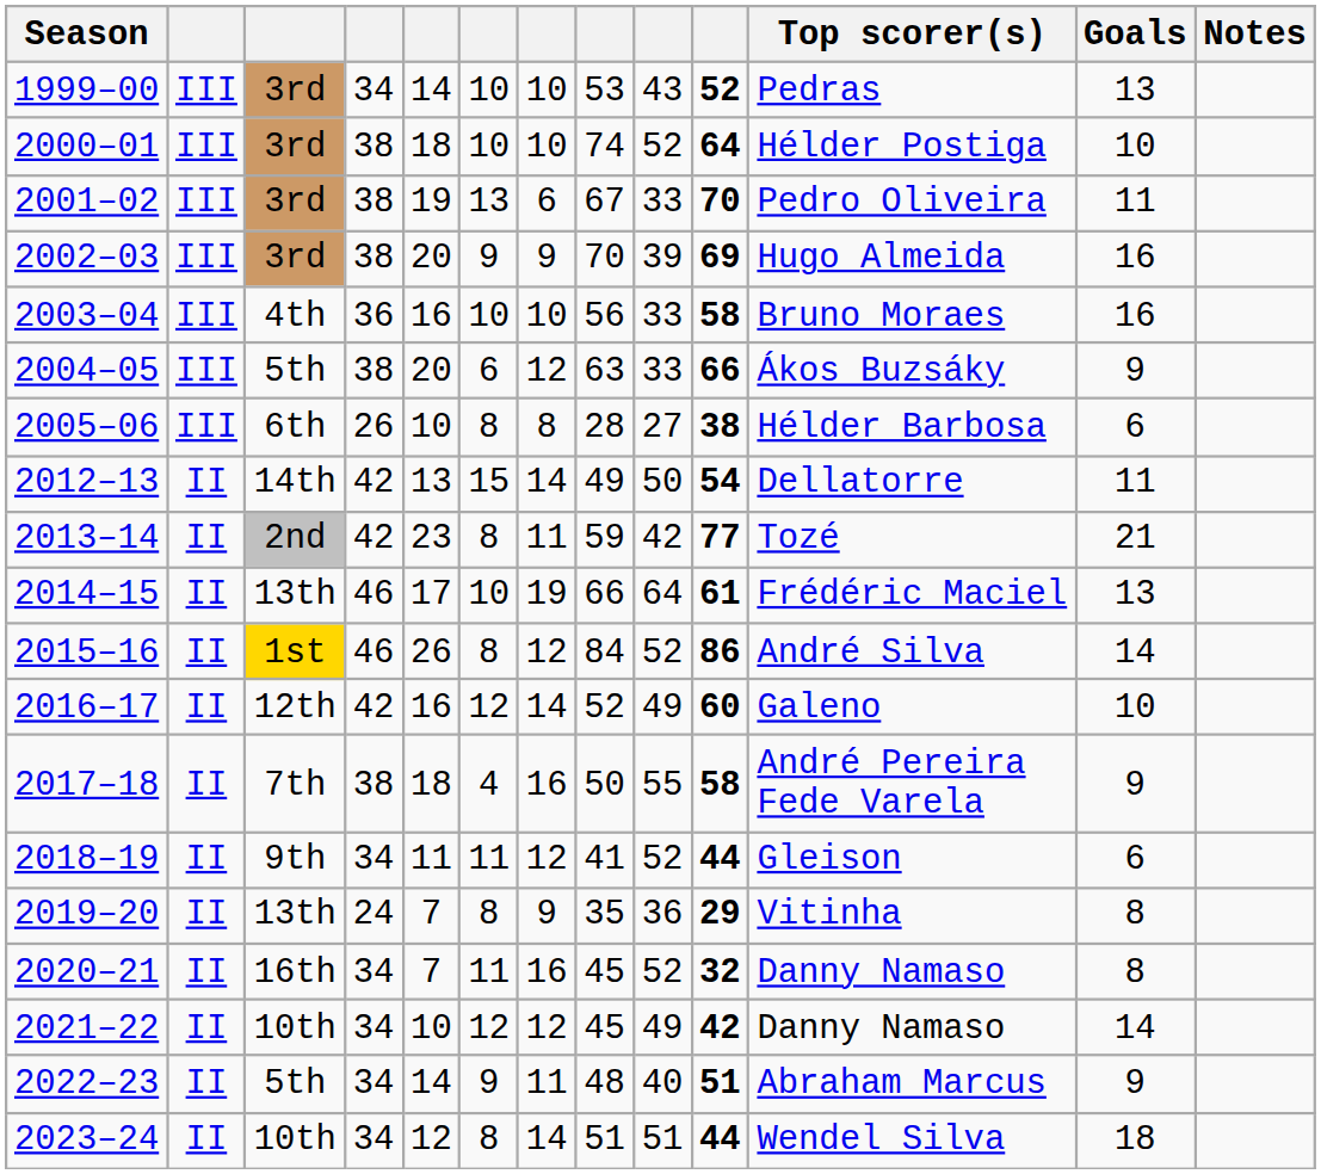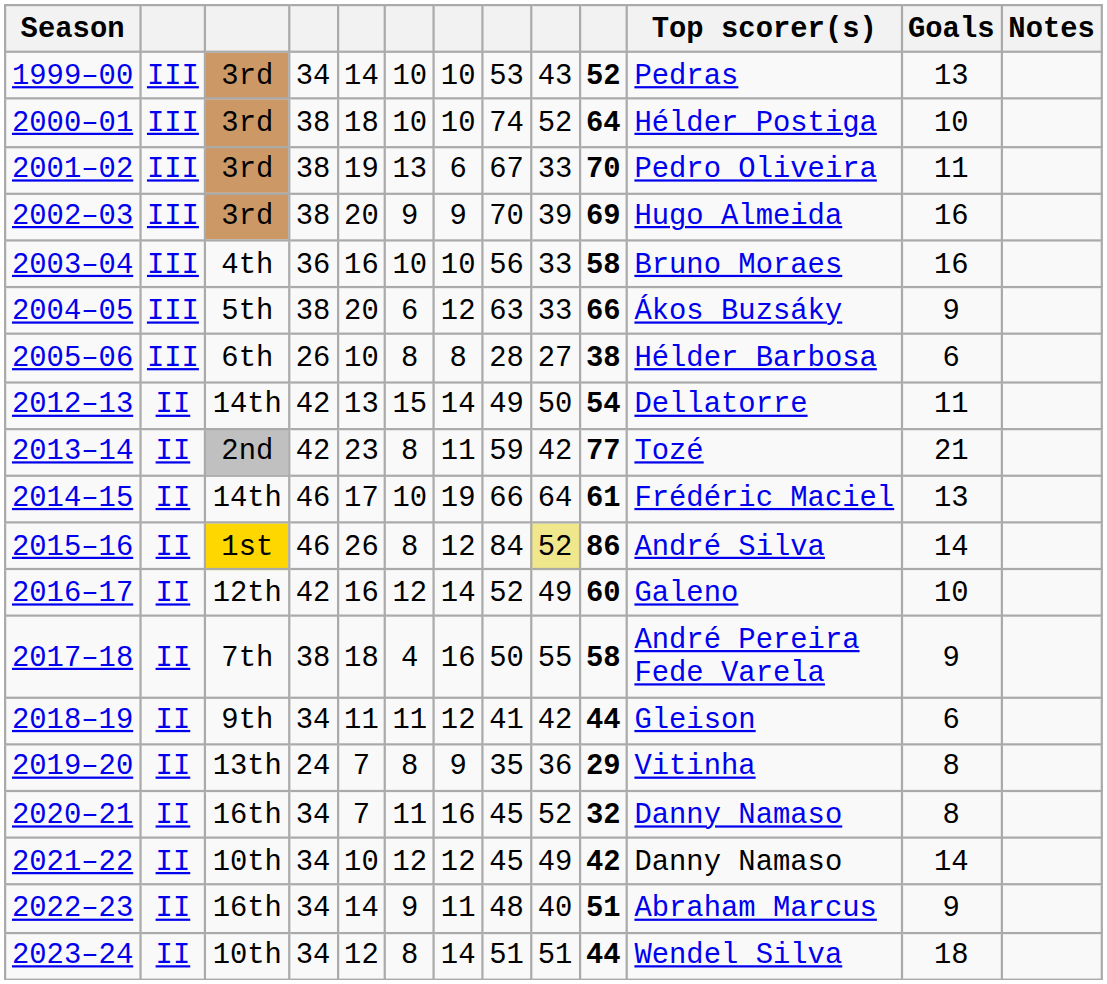2014–15 | column 3: 13th -> 14th
2015–16 | column 9: no background -> khaki background
2018–19 | column 9: 52 -> 42
2022–23 | column 3: 5th -> 16th
